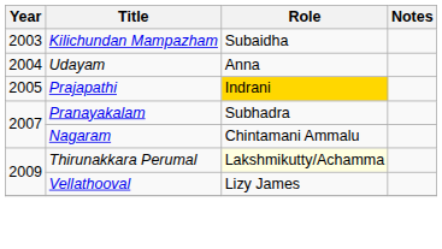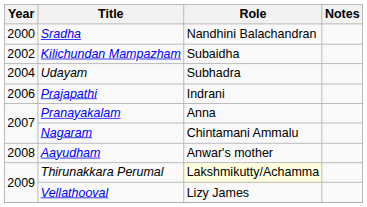+ row: 2000 | Sradha | Nandhini Balachandran
Kilichundan Mampazham | Year: 2003 -> 2002
Udayam | Role: Anna -> Subhadra
Prajapathi | Year: 2005 -> 2006
Prajapathi | Role: gold background -> no background
Pranayakalam | Role: Subhadra -> Anna
+ row: 2008 | Aayudham | Anwar's mother
